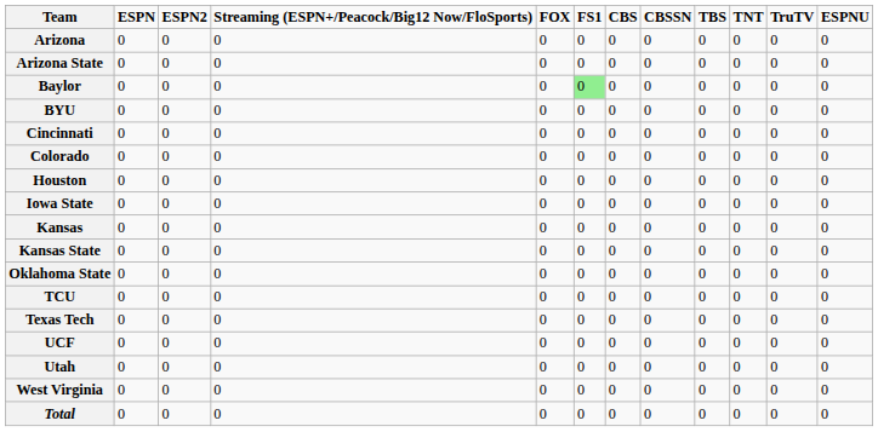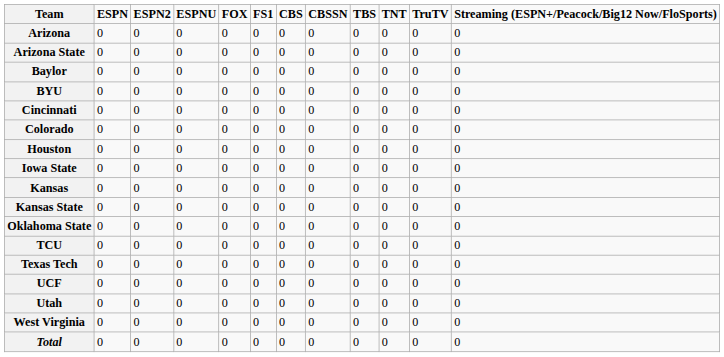columns swapped: ESPNU <-> Streaming (ESPN+/Peacock/Big12 Now/FloSports)
Baylor | FS1: lightgreen background -> no background
